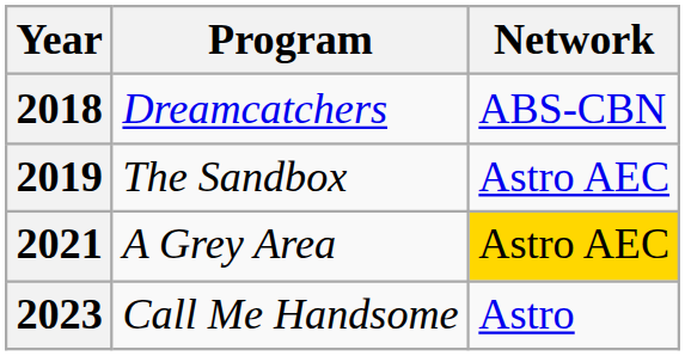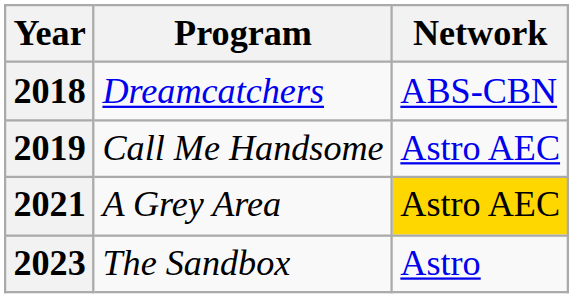2019 | Program: The Sandbox -> Call Me Handsome
2023 | Program: Call Me Handsome -> The Sandbox
